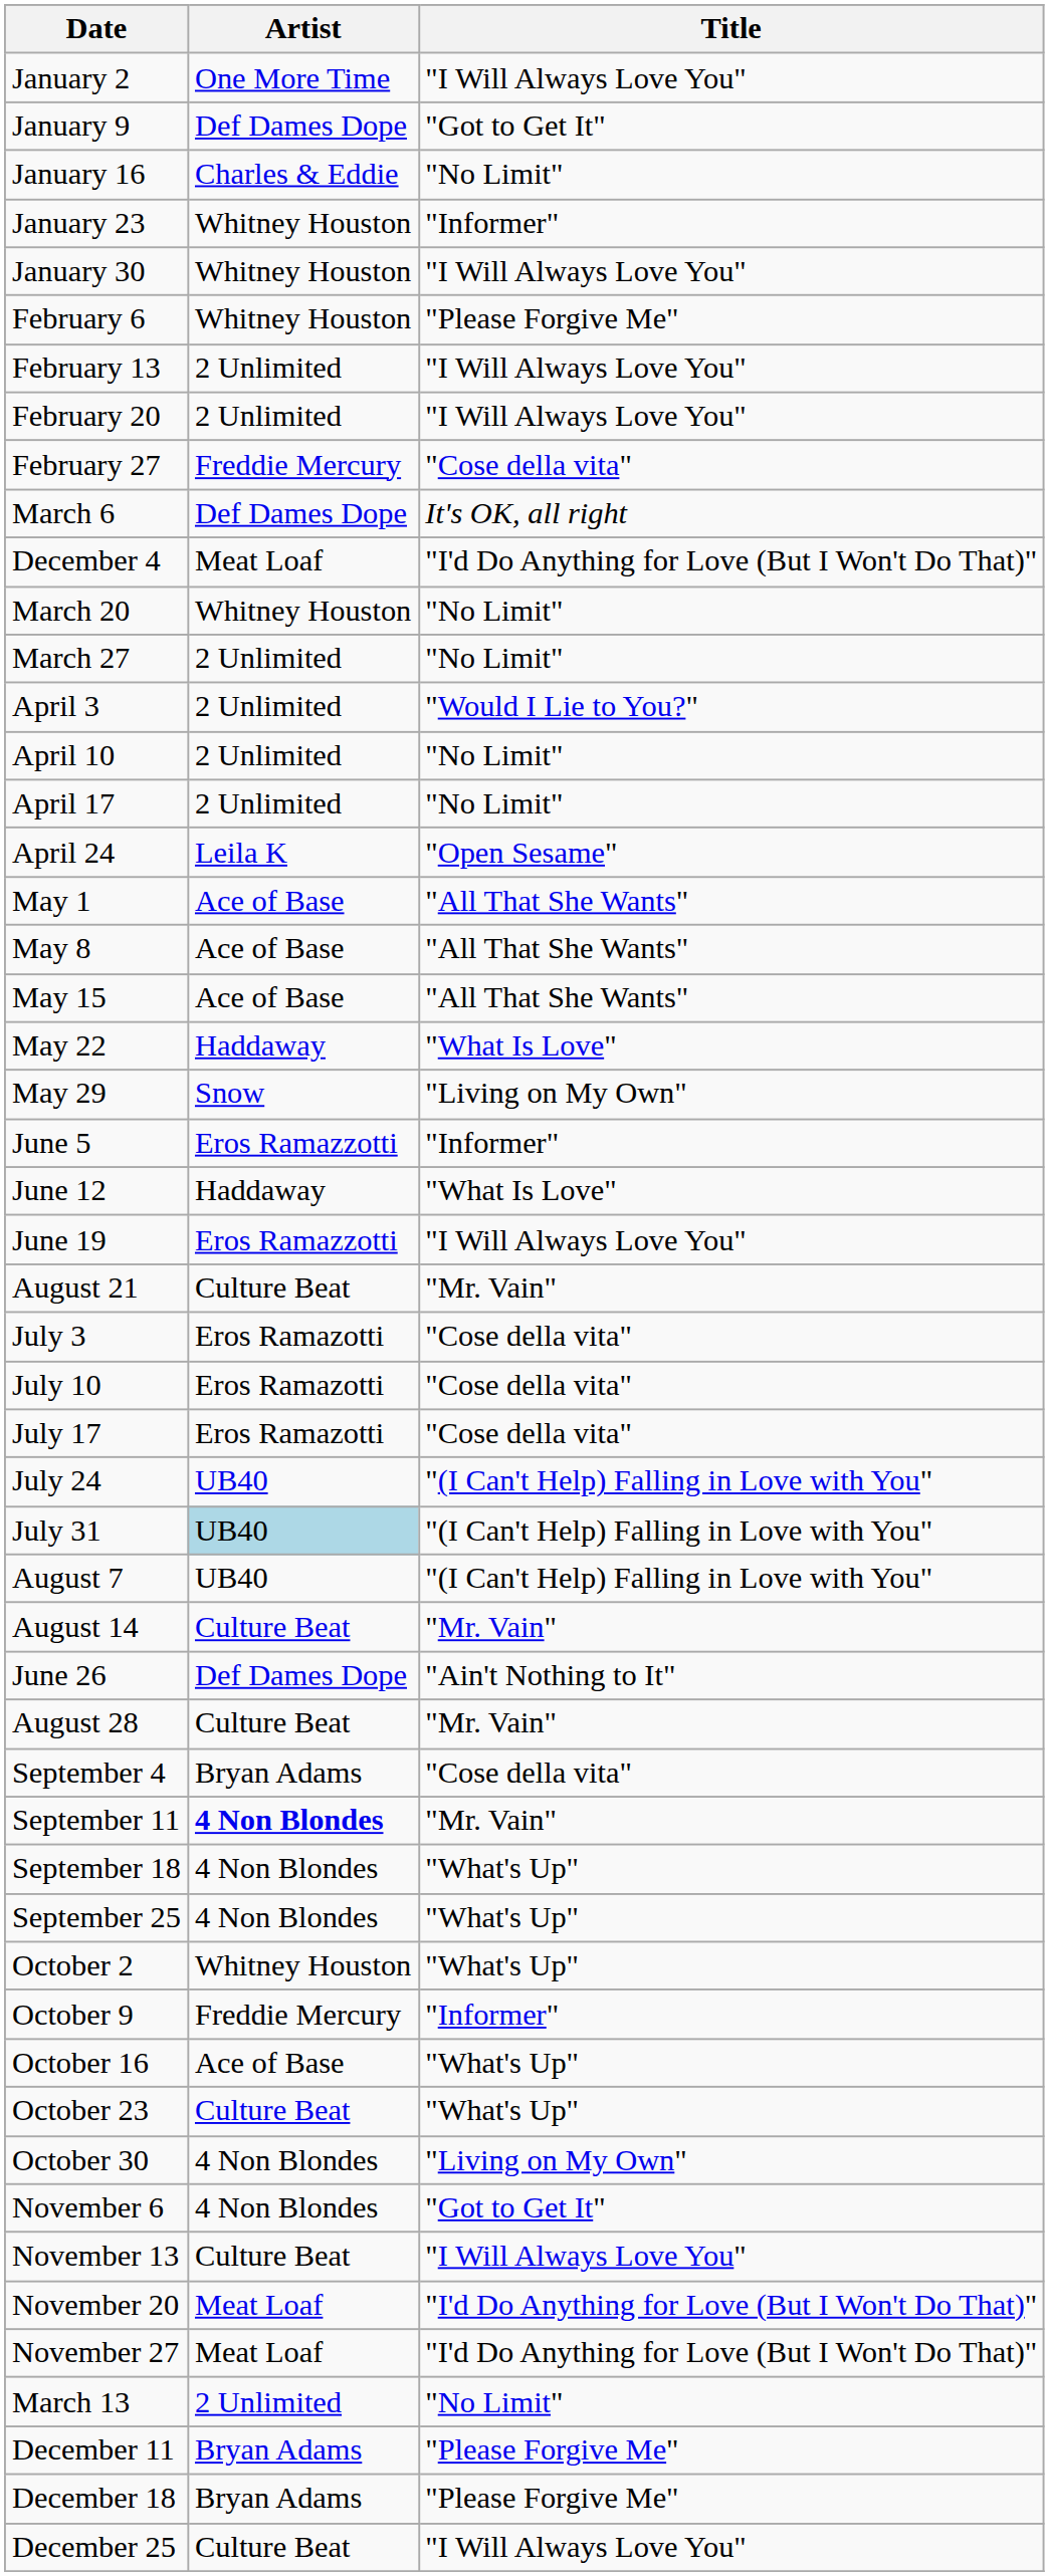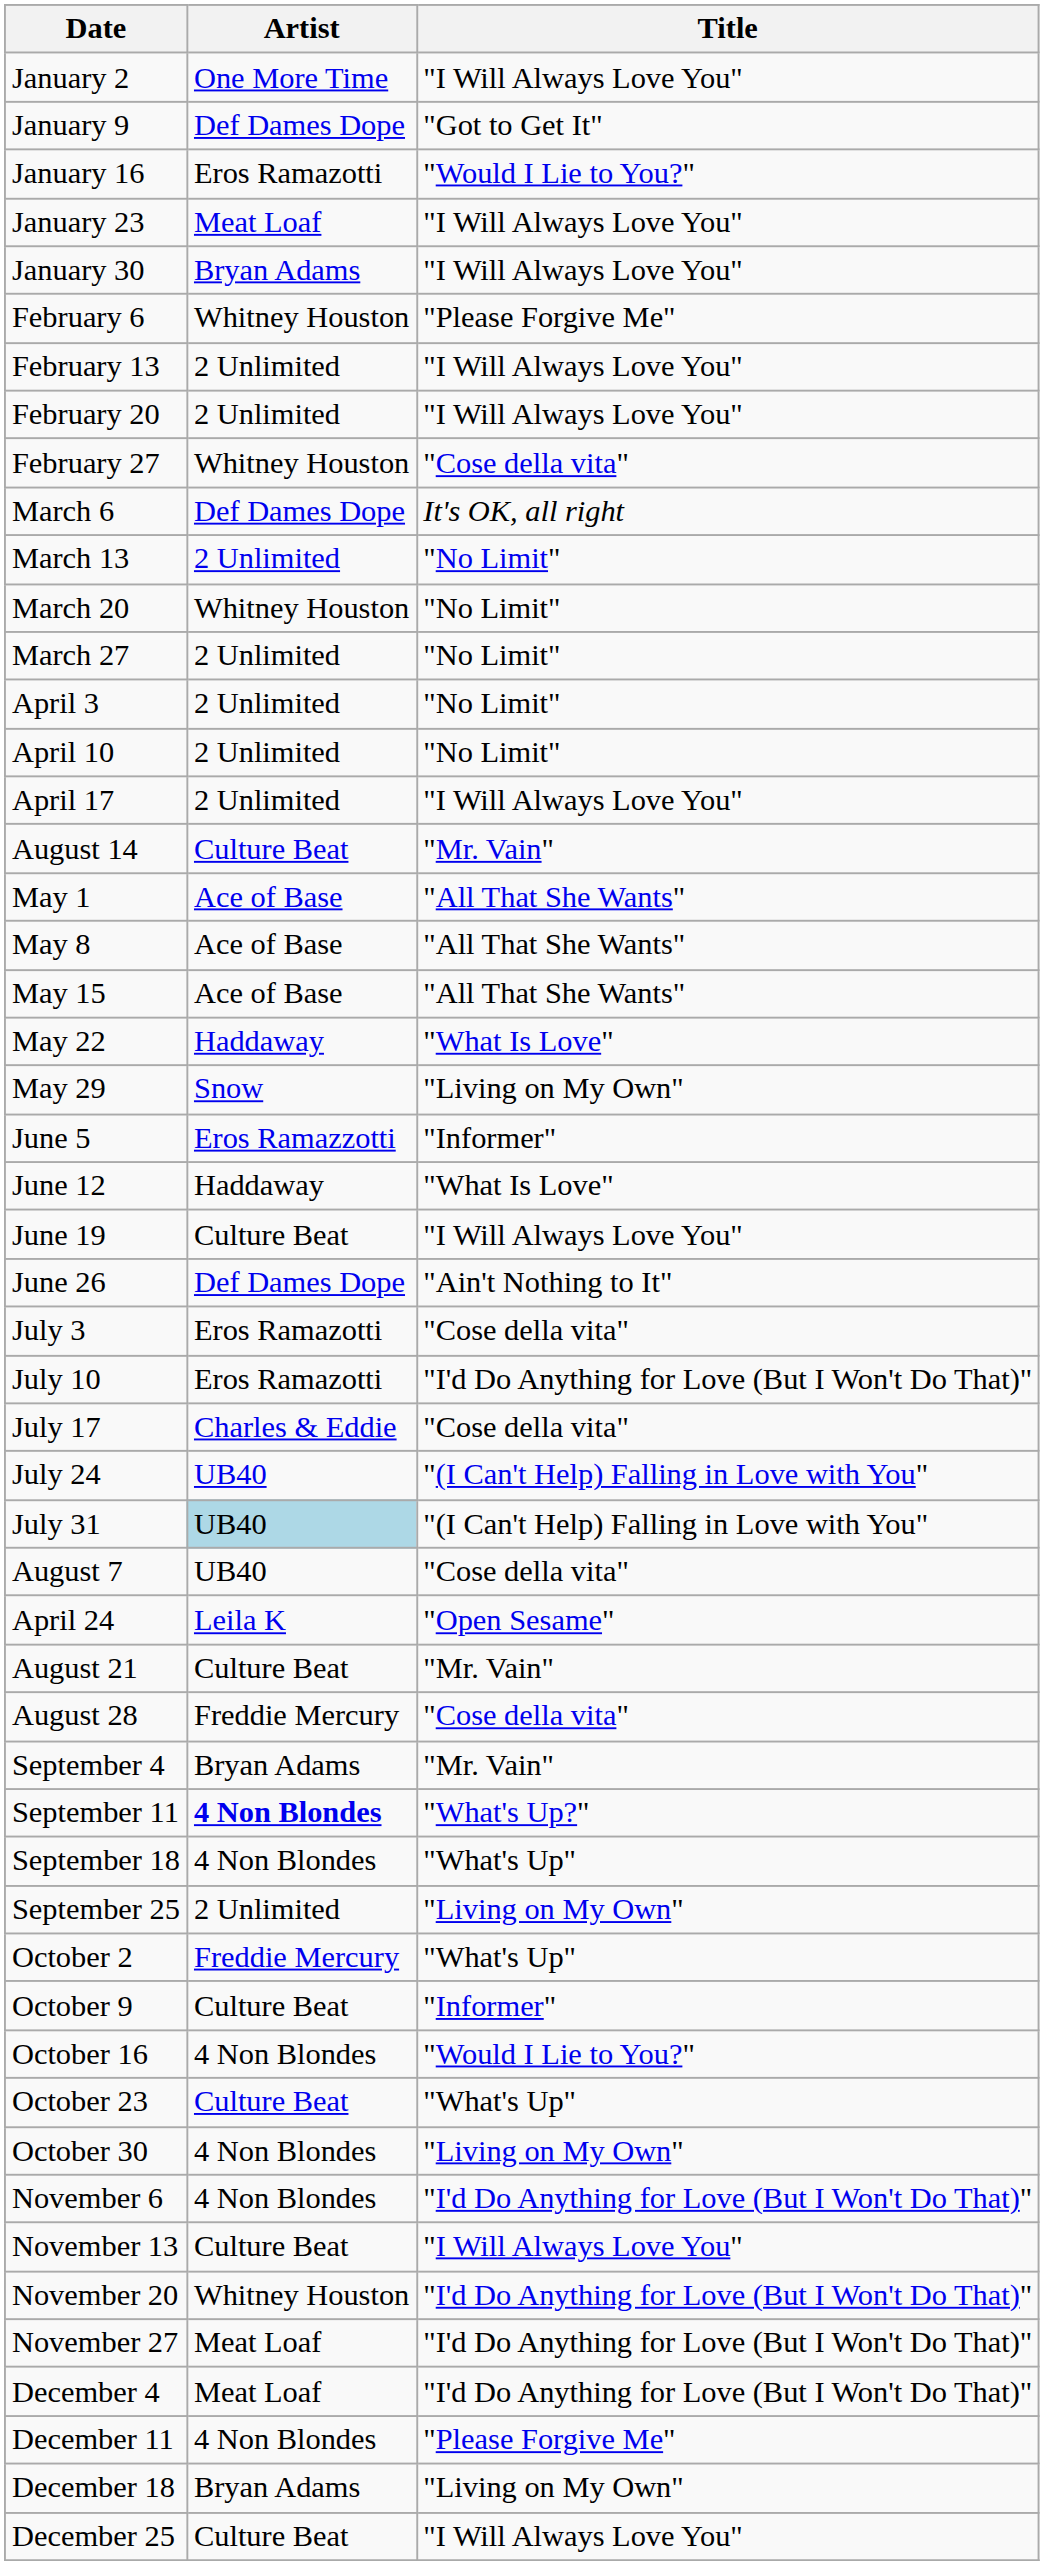January 16 | Artist: Charles & Eddie -> Eros Ramazotti
January 16 | Title: "No Limit" -> "Would I Lie to You?"
January 23 | Artist: Whitney Houston -> Meat Loaf
January 23 | Title: "Informer" -> "I Will Always Love You"
January 30 | Artist: Whitney Houston -> Bryan Adams
February 27 | Artist: Freddie Mercury -> Whitney Houston
rows swapped: March 13 <-> December 4
April 3 | Title: "Would I Lie to You?" -> "No Limit"
April 17 | Title: "No Limit" -> "I Will Always Love You"
rows swapped: April 24 <-> August 14
June 19 | Artist: Eros Ramazzotti -> Culture Beat
rows swapped: June 26 <-> August 21
July 10 | Title: "Cose della vita" -> "I'd Do Anything for Love (But I Won't Do That)"
July 17 | Artist: Eros Ramazotti -> Charles & Eddie
August 7 | Title: "(I Can't Help) Falling in Love with You" -> "Cose della vita"
August 28 | Artist: Culture Beat -> Freddie Mercury
August 28 | Title: "Mr. Vain" -> "Cose della vita"
September 4 | Title: "Cose della vita" -> "Mr. Vain"
September 11 | Title: "Mr. Vain" -> "What's Up?"
September 25 | Artist: 4 Non Blondes -> 2 Unlimited
September 25 | Title: "What's Up" -> "Living on My Own"
October 2 | Artist: Whitney Houston -> Freddie Mercury
October 9 | Artist: Freddie Mercury -> Culture Beat
October 16 | Artist: Ace of Base -> 4 Non Blondes
October 16 | Title: "What's Up" -> "Would I Lie to You?"
November 6 | Title: "Got to Get It" -> "I'd Do Anything for Love (But I Won't Do That)"
November 20 | Artist: Meat Loaf -> Whitney Houston
December 11 | Artist: Bryan Adams -> 4 Non Blondes
December 18 | Title: "Please Forgive Me" -> "Living on My Own"
